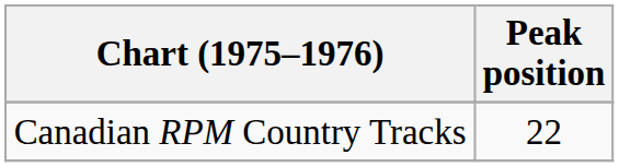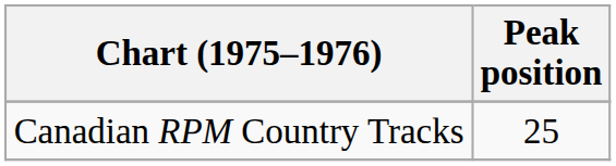Canadian RPM Country Tracks | Peak position: 22 -> 25
